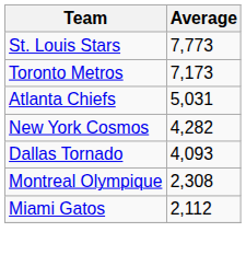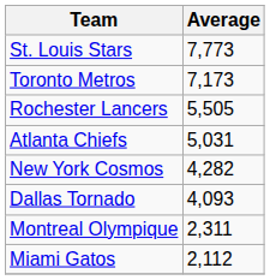+ row: Rochester Lancers | 5,505
Montreal Olympique | Average: 2,308 -> 2,311
